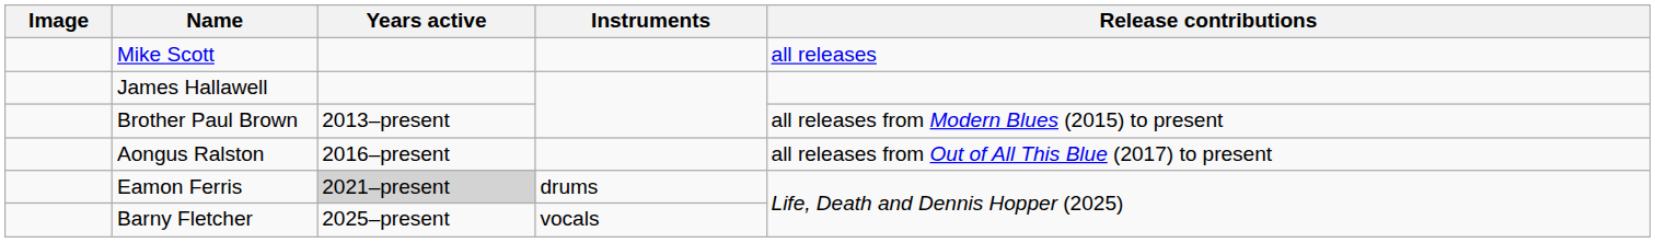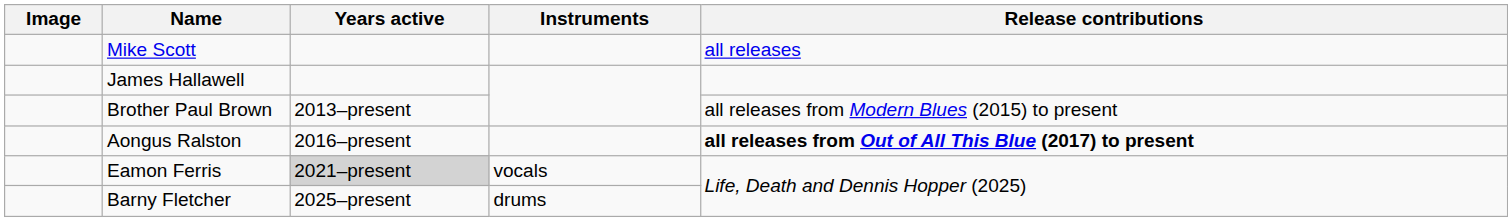Aongus Ralston | Release contributions: normal -> bold
Eamon Ferris | Instruments: drums -> vocals
Barny Fletcher | Instruments: vocals -> drums
